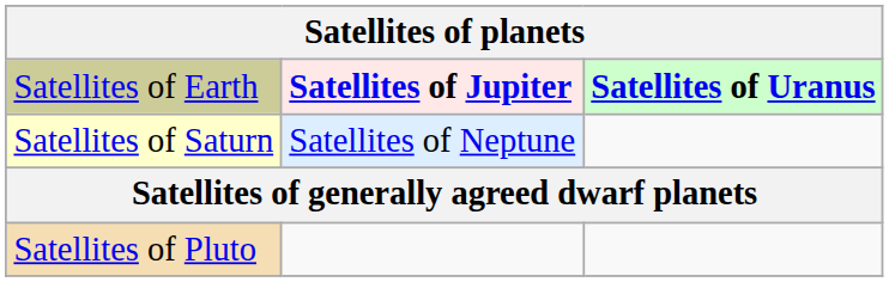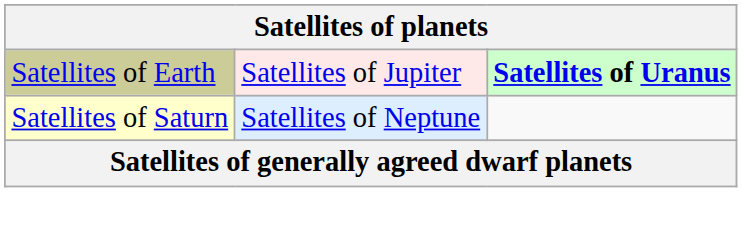Satellites of Earth | column 2: bold -> normal
- row: Satellites of Pluto
